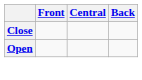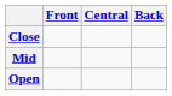+ row: Mid
